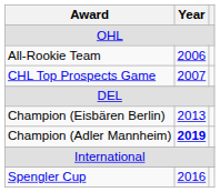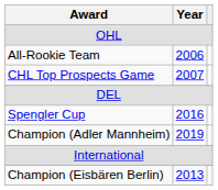rows swapped: Champion (Eisbären Berlin) <-> Spengler Cup
Champion (Adler Mannheim) | Year: bold -> normal
